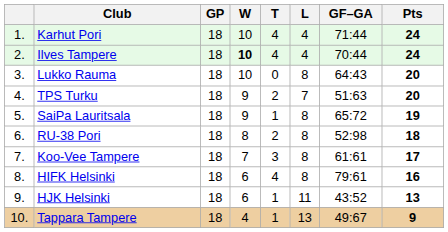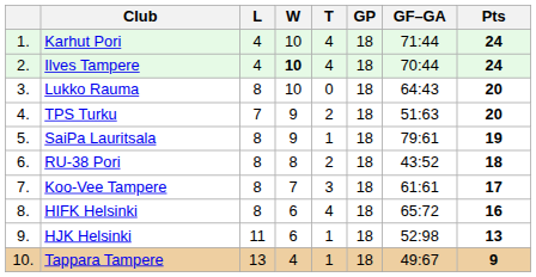columns swapped: GP <-> L
SaiPa Lauritsala | GF–GA: 65:72 -> 79:61
RU-38 Pori | GF–GA: 52:98 -> 43:52
HIFK Helsinki | GF–GA: 79:61 -> 65:72
HJK Helsinki | GF–GA: 43:52 -> 52:98
